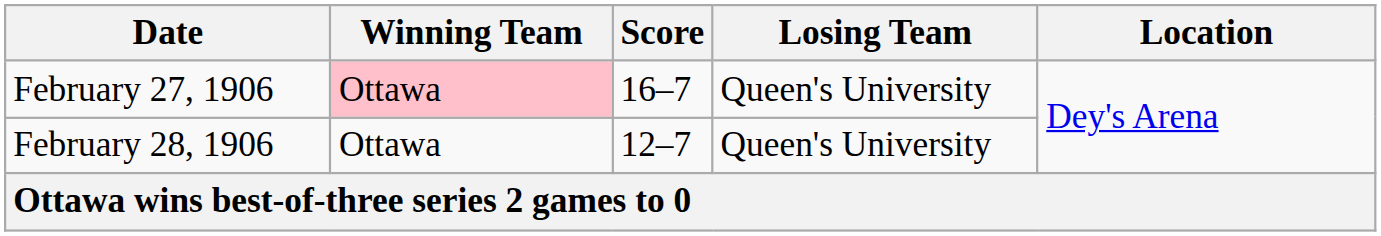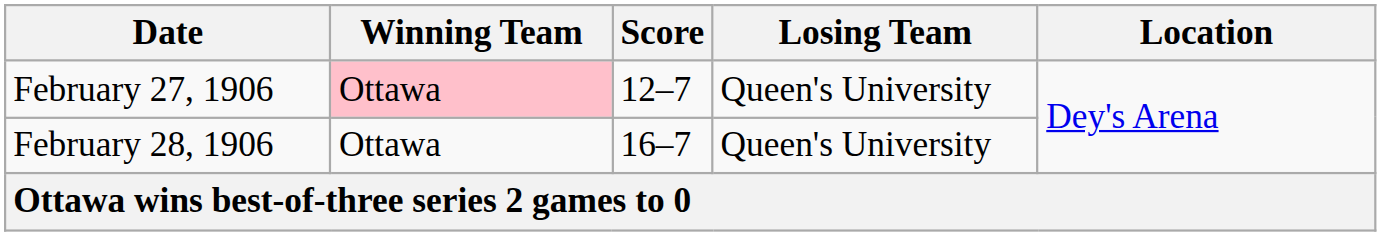February 27, 1906 | Score: 16–7 -> 12–7
February 28, 1906 | Score: 12–7 -> 16–7
